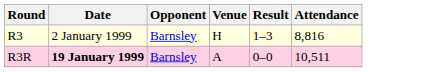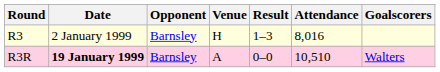+ column: Goalscorers | Walters
R3 | Attendance: 8,816 -> 8,016
R3R | Attendance: 10,511 -> 10,510
